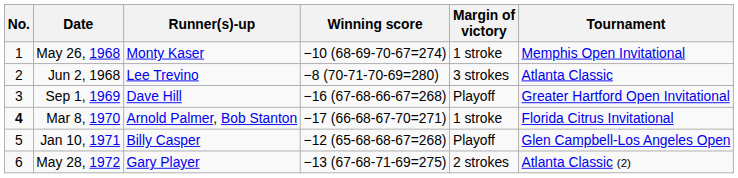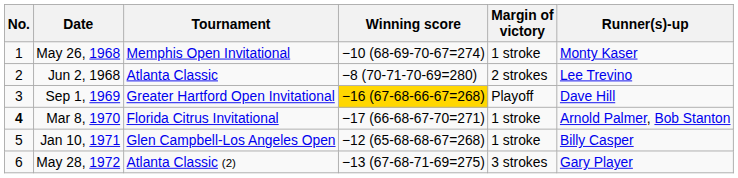columns swapped: Tournament <-> Runner(s)-up
Jun 2, 1968 | Margin of victory: 3 strokes -> 2 strokes
Sep 1, 1969 | Winning score: no background -> gold background
Jan 10, 1971 | Margin of victory: Playoff -> 1 stroke
May 28, 1972 | Margin of victory: 2 strokes -> 3 strokes
